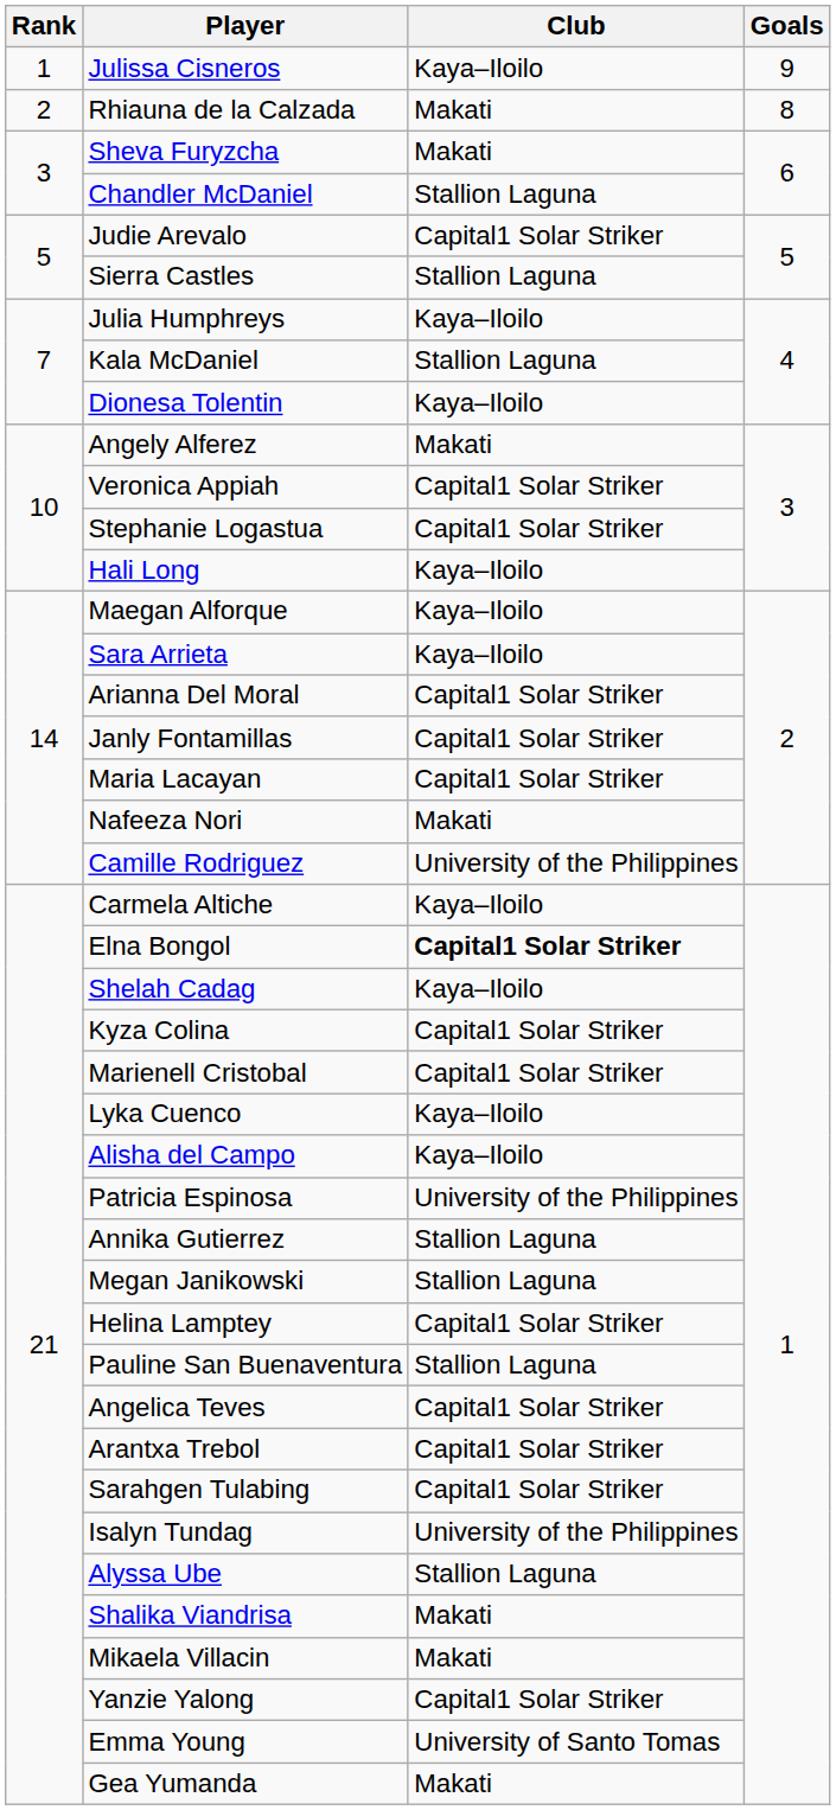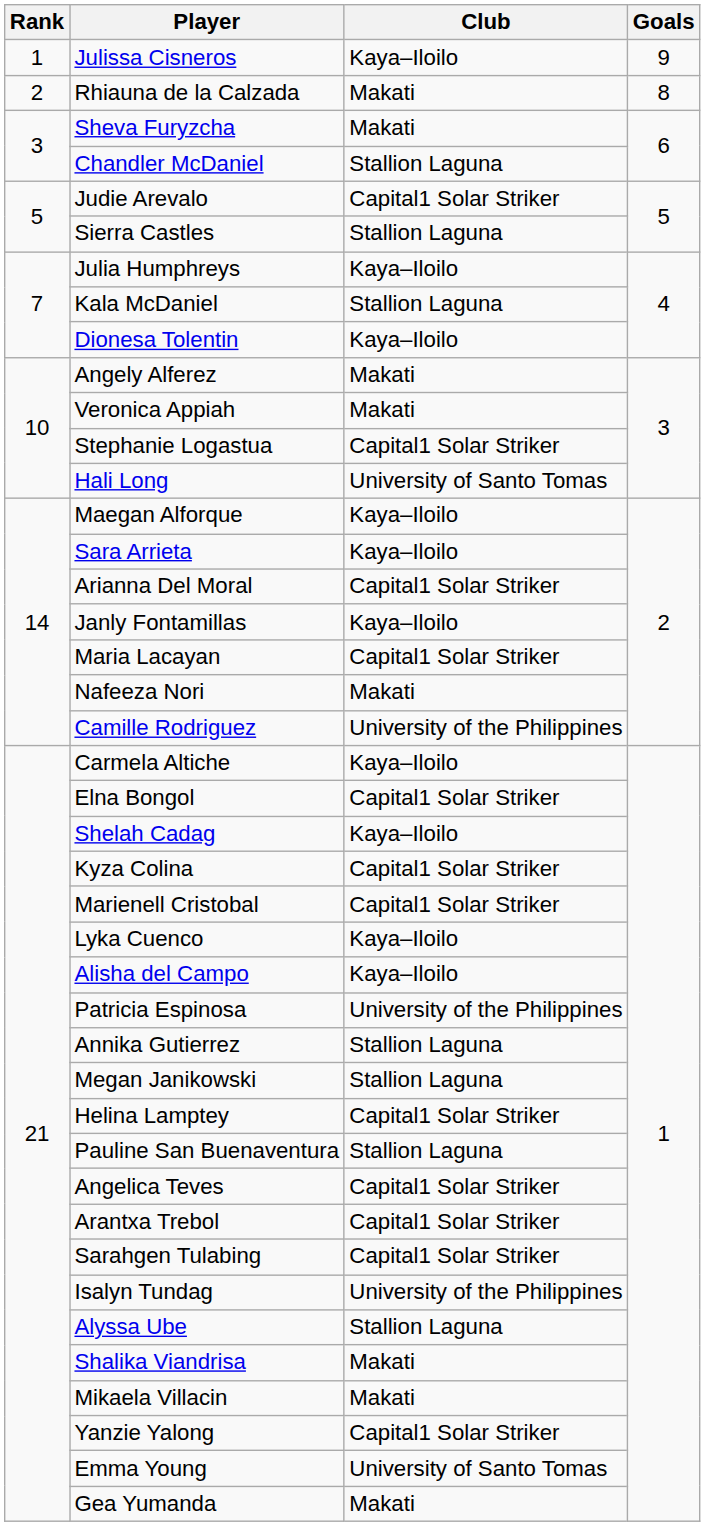Veronica Appiah | Club: Capital1 Solar Striker -> Makati
Hali Long | Club: Kaya–Iloilo -> University of Santo Tomas
Janly Fontamillas | Club: Capital1 Solar Striker -> Kaya–Iloilo
Elna Bongol | Club: bold -> normal
